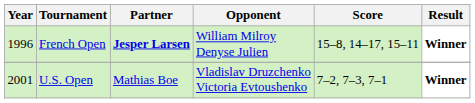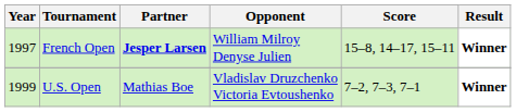French Open | Year: 1996 -> 1997
U.S. Open | Year: 2001 -> 1999
